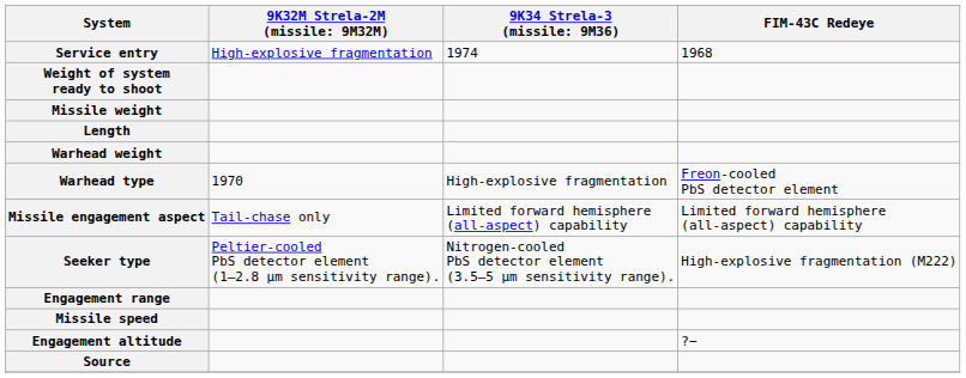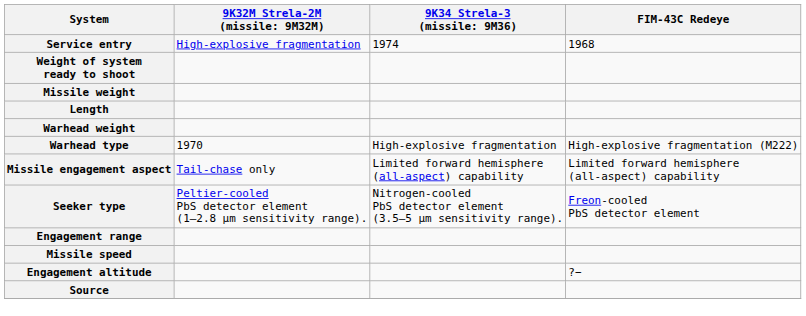Warhead type | FIM-43C Redeye: Freon-cooled PbS detector element -> High-explosive fragmentation (M222)
Seeker type | FIM-43C Redeye: High-explosive fragmentation (M222) -> Freon-cooled PbS detector element
